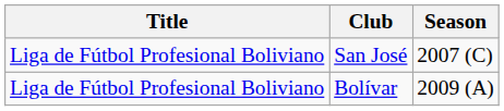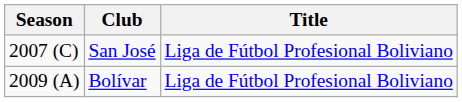columns swapped: Season <-> Title
